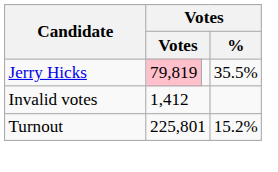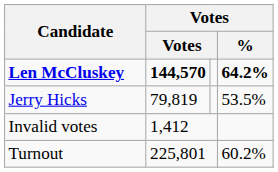+ row: Len McCluskey | 144,570 | 64.2%
Jerry Hicks | column 2: pink background -> no background
Jerry Hicks | Votes / %: 35.5% -> 53.5%
Turnout | Votes / %: 15.2% -> 60.2%
